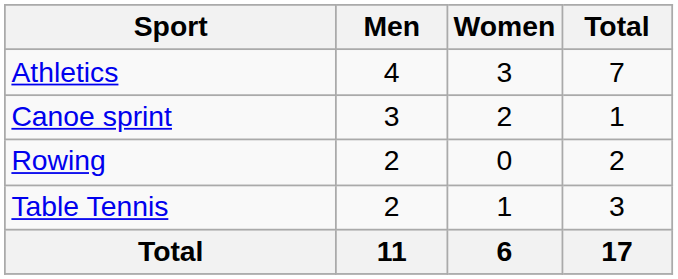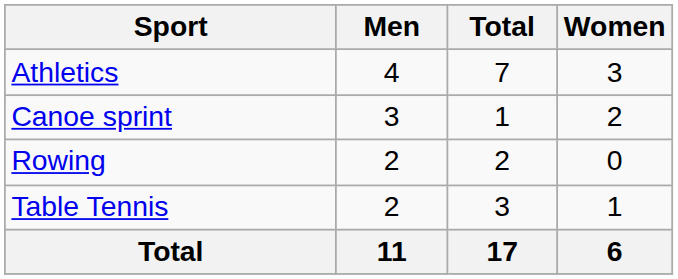columns swapped: Women <-> Total
